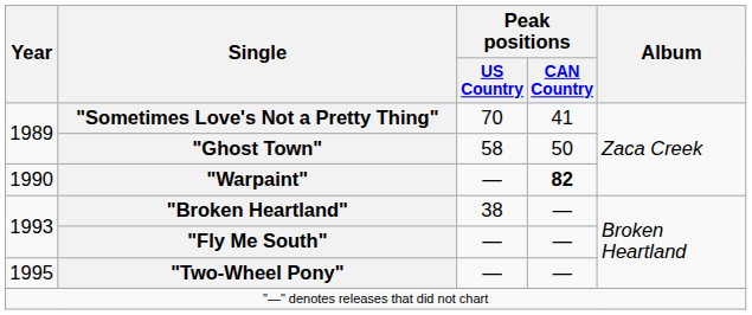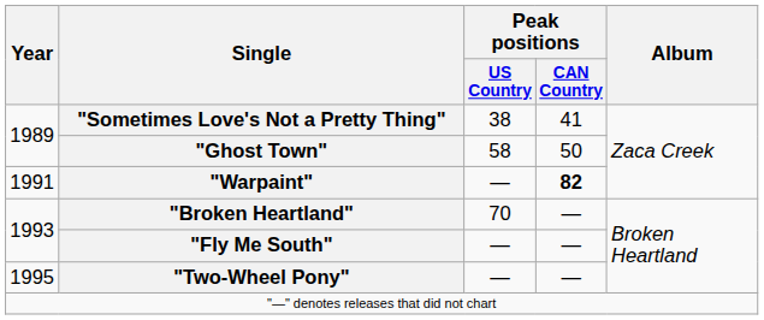"Sometimes Love's Not a Pretty Thing" | Peak positions / US Country: 70 -> 38
"Warpaint" | Year: 1990 -> 1991
"Broken Heartland" | Peak positions / US Country: 38 -> 70
